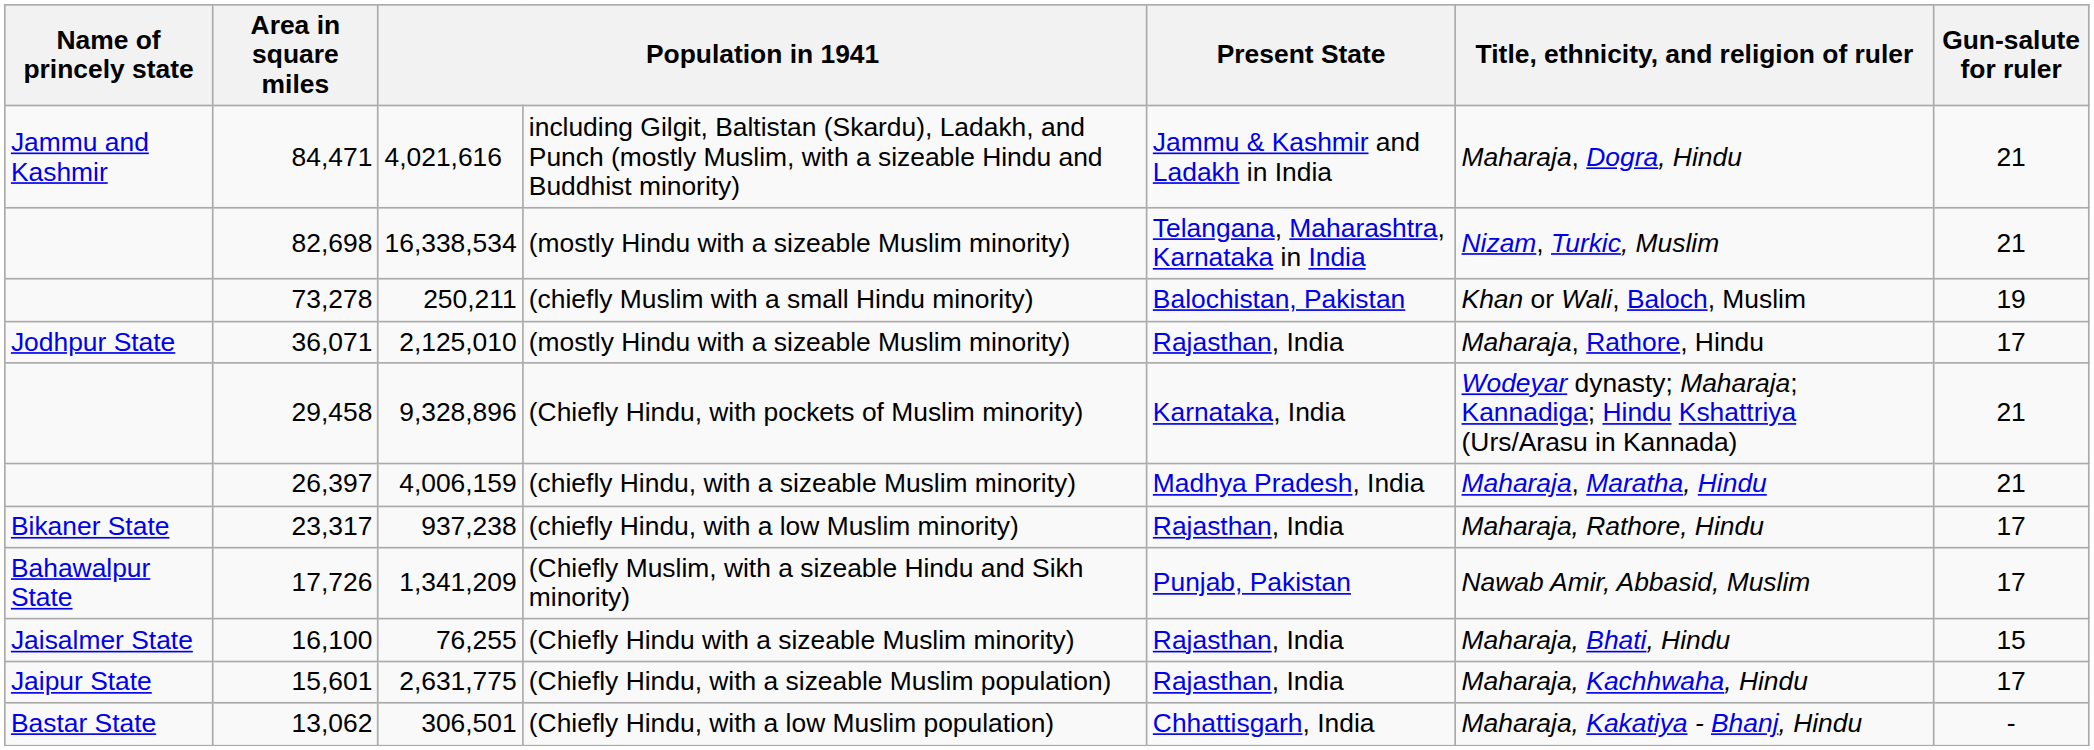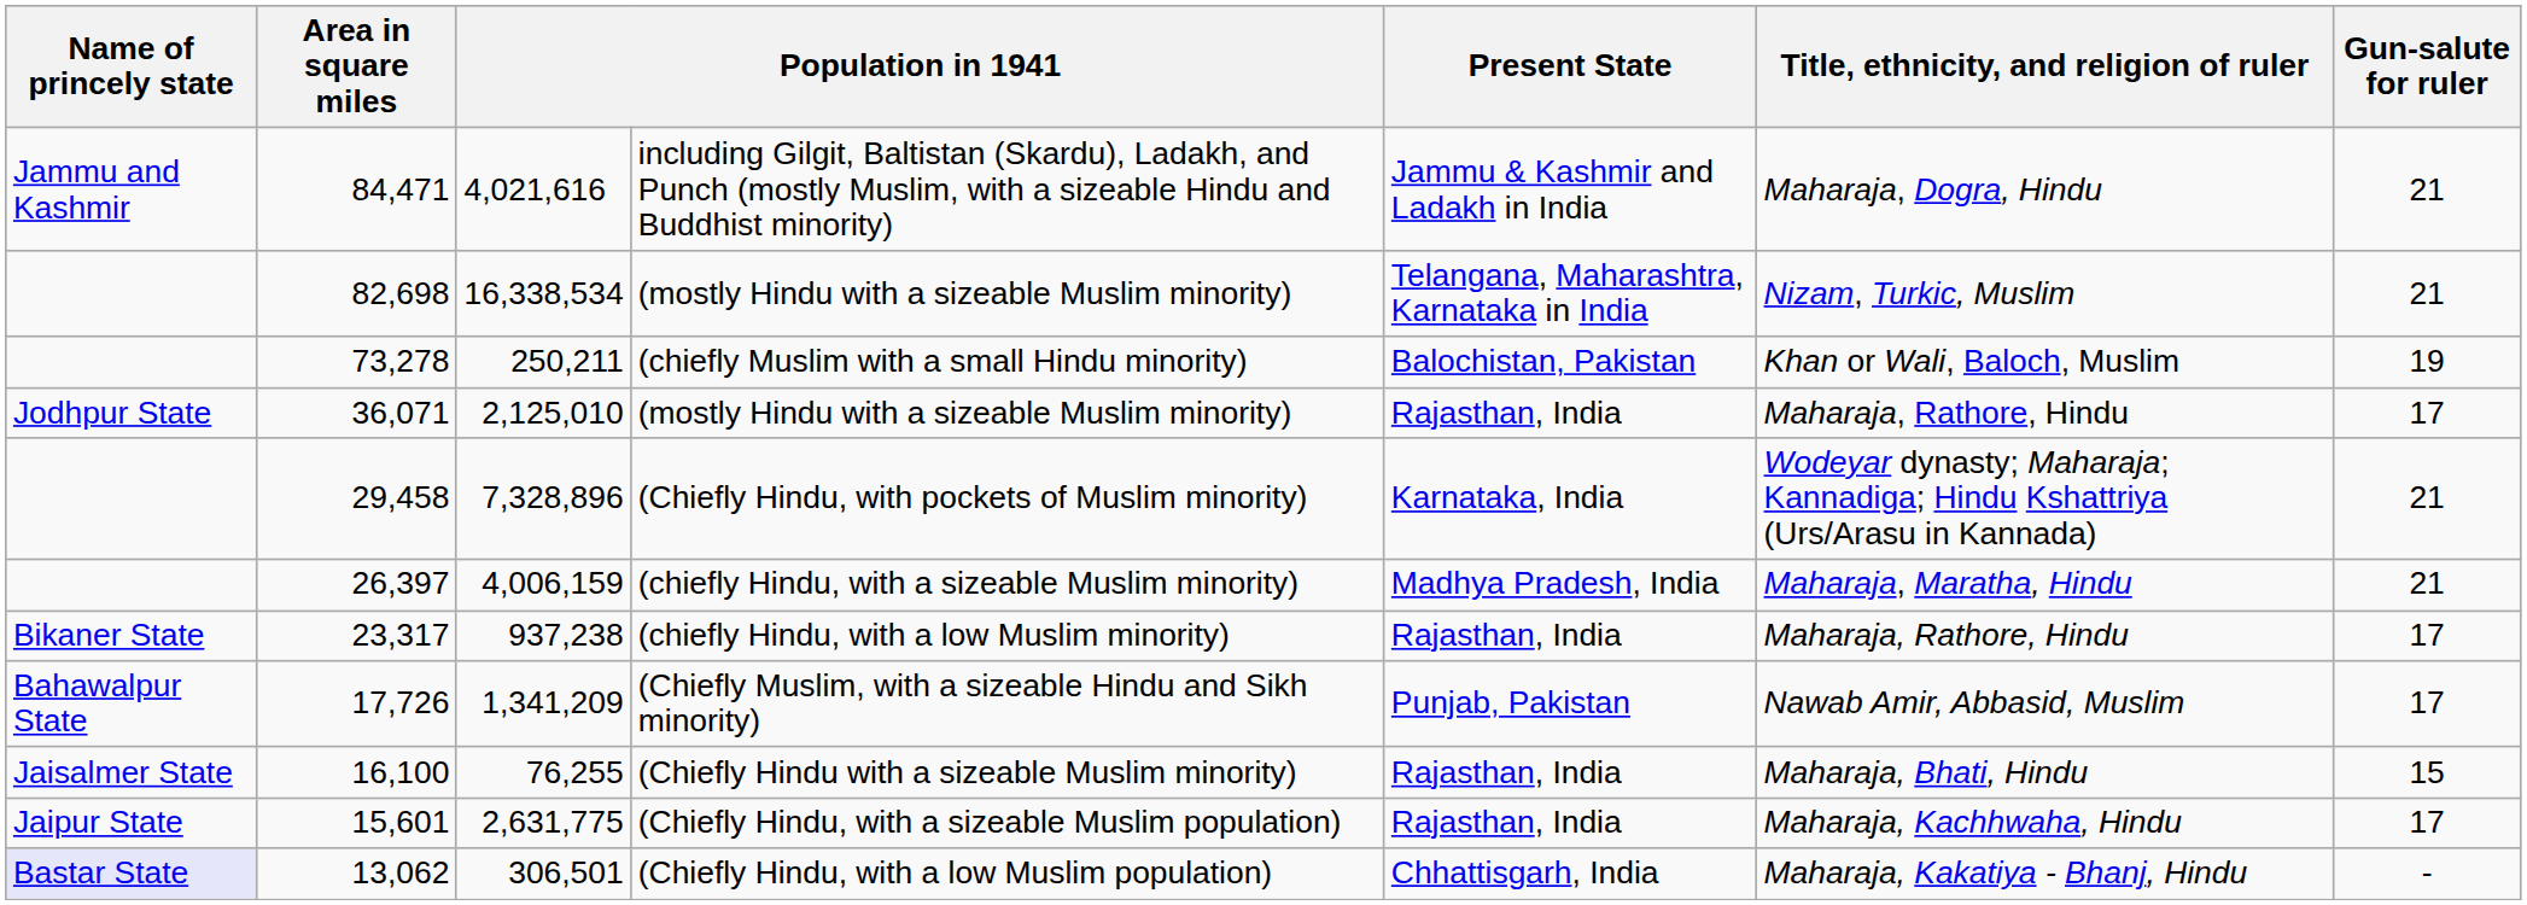(Chiefly Hindu, with pockets of Muslim minority) | column 3: 9,328,896 -> 7,328,896
(Chiefly Hindu, with a low Muslim population) | Name of princely state: no background -> lavender background
